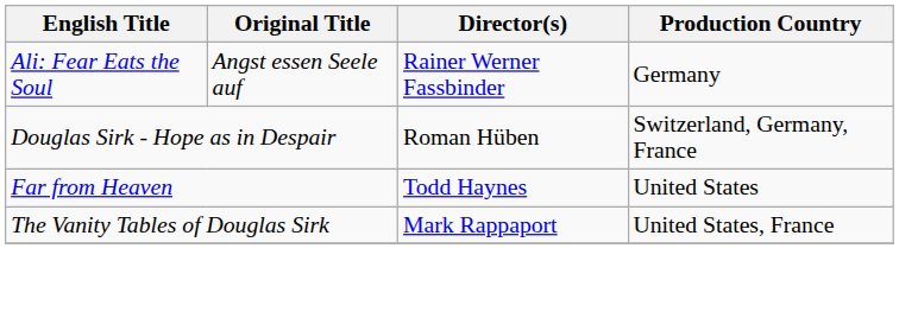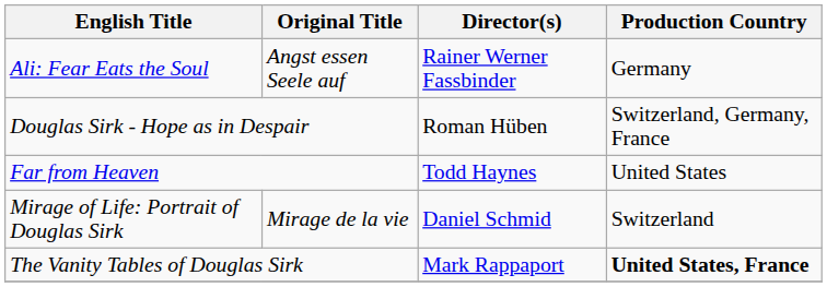+ row: Mirage of Life: Portrait of Douglas Sirk | Mirage de la vie | Daniel Schmid | Switzerland
The Vanity Tables of Douglas Sirk | Production Country: normal -> bold
